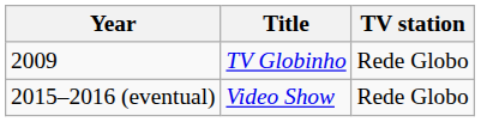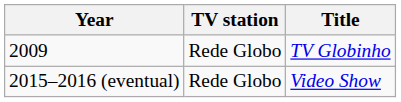columns swapped: Title <-> TV station
